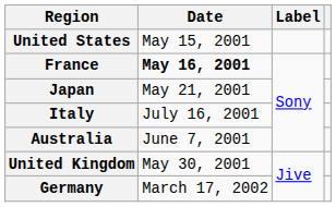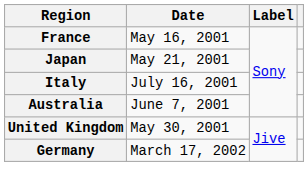- row: United States | May 15, 2001
France | Date: bold -> normal
